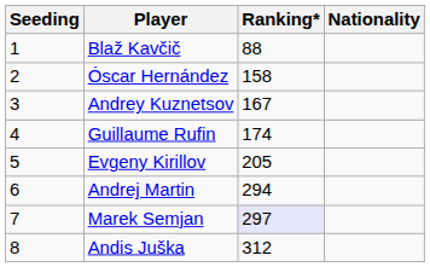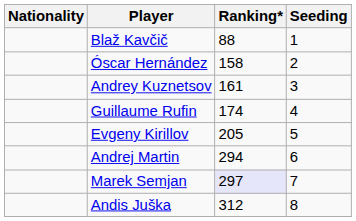columns swapped: Nationality <-> Seeding
Andrey Kuznetsov | Ranking*: 167 -> 161
